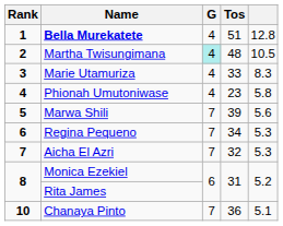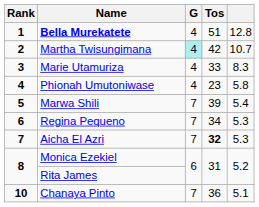Martha Twisungimana | Tos: 48 -> 42
Martha Twisungimana | column 5: 10.5 -> 10.7
Marwa Shili | column 5: 5.6 -> 5.4
Aicha El Azri | Tos: normal -> bold
